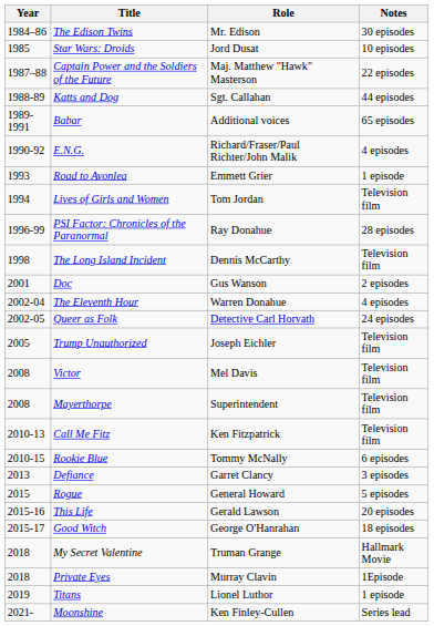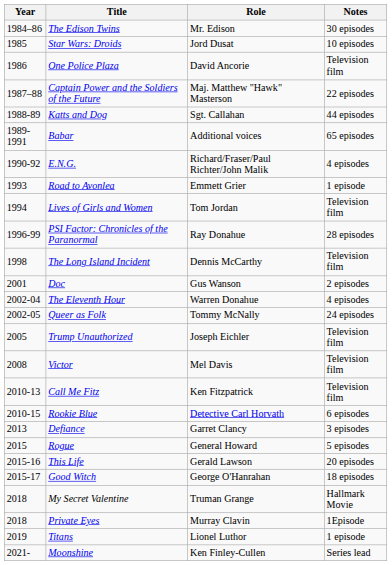+ row: 1986 | One Police Plaza | David Ancorie | Television film
Queer as Folk | Role: Detective Carl Horvath -> Tommy McNally
- row: 2008 | Mayerthorpe | Superintendent | Television film
Rookie Blue | Role: Tommy McNally -> Detective Carl Horvath
